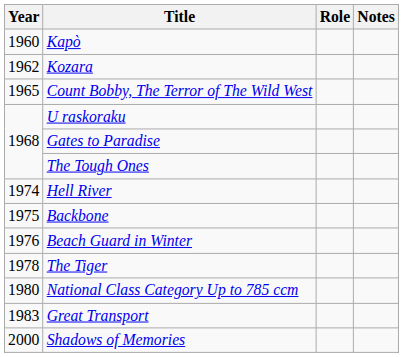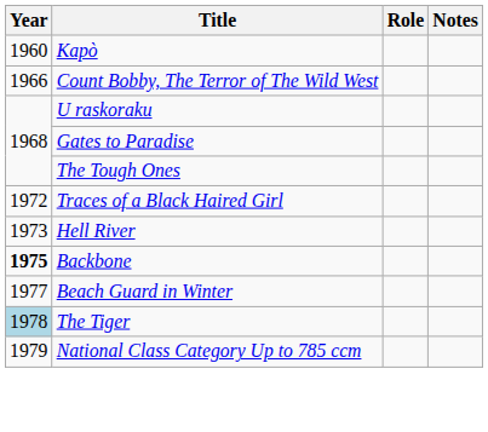- row: 1962 | Kozara
Count Bobby, The Terror of The Wild West | Year: 1965 -> 1966
+ row: 1972 | Traces of a Black Haired Girl
Hell River | Year: 1974 -> 1973
Backbone | Year: normal -> bold
Beach Guard in Winter | Year: 1976 -> 1977
The Tiger | Year: no background -> lightblue background
National Class Category Up to 785 ccm | Year: 1980 -> 1979
- row: 1983 | Great Transport
- row: 2000 | Shadows of Memories
